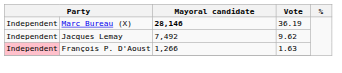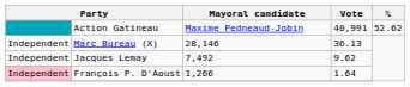+ row: Action Gatineau | Maxime Pedneaud-Jobin | 40,991 | 52.62
Marc Bureau (X) | Mayoral candidate: bold -> normal
Marc Bureau (X) | Vote: 36.19 -> 36.13
François P. D'Aoust | Vote: 1.63 -> 1.64
